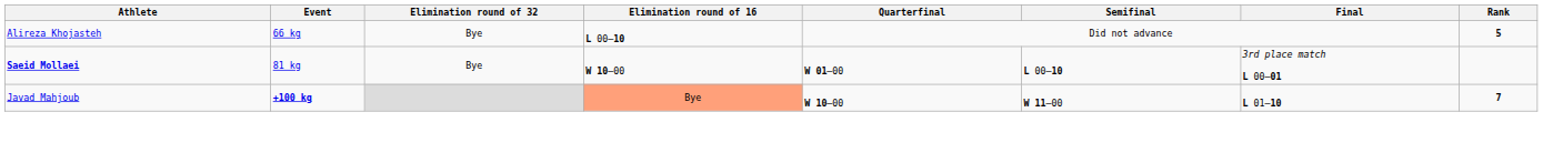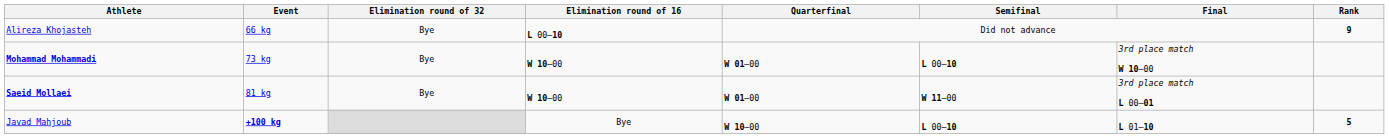Alireza Khojasteh | Rank: 5 -> 9
+ row: Mohammad Mohammadi | 73 kg | Bye | W 10–00 | W 01–00 | L 00–10 | 3rd place match W 10–00
Saeid Mollaei | Semifinal: L 00–10 -> W 11–00
Javad Mahjoub | Elimination round of 16: lightsalmon background -> no background
Javad Mahjoub | Semifinal: W 11–00 -> L 00–10
Javad Mahjoub | Rank: 7 -> 5
